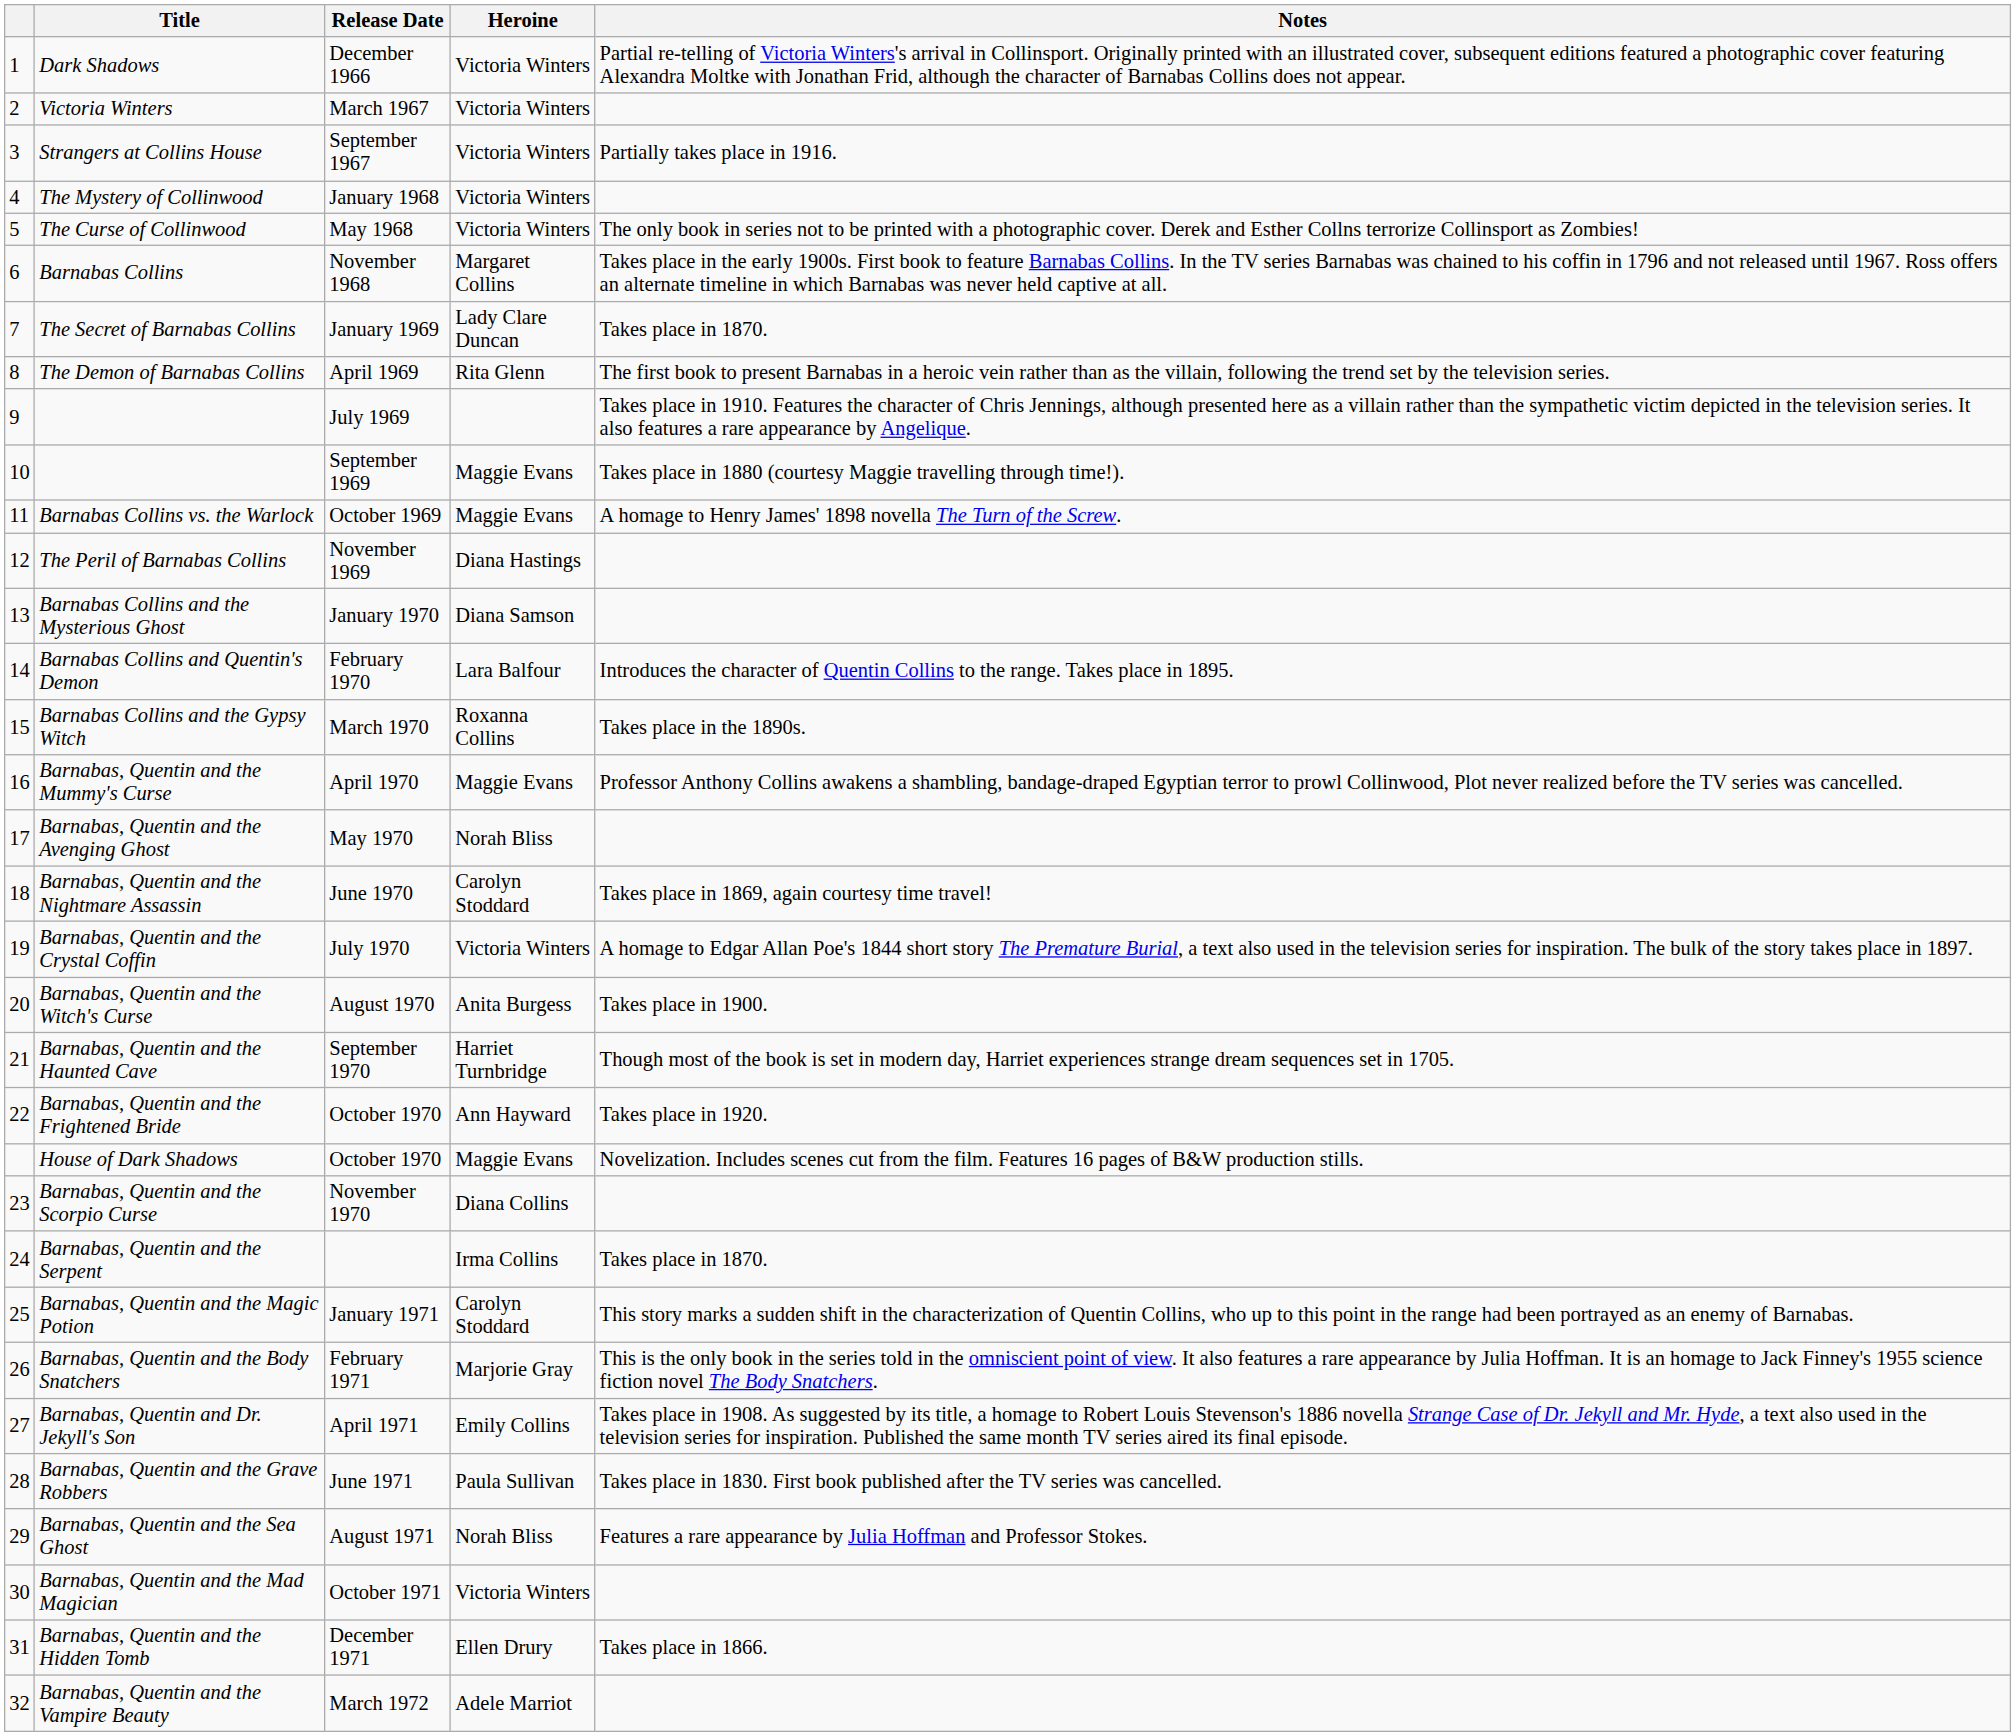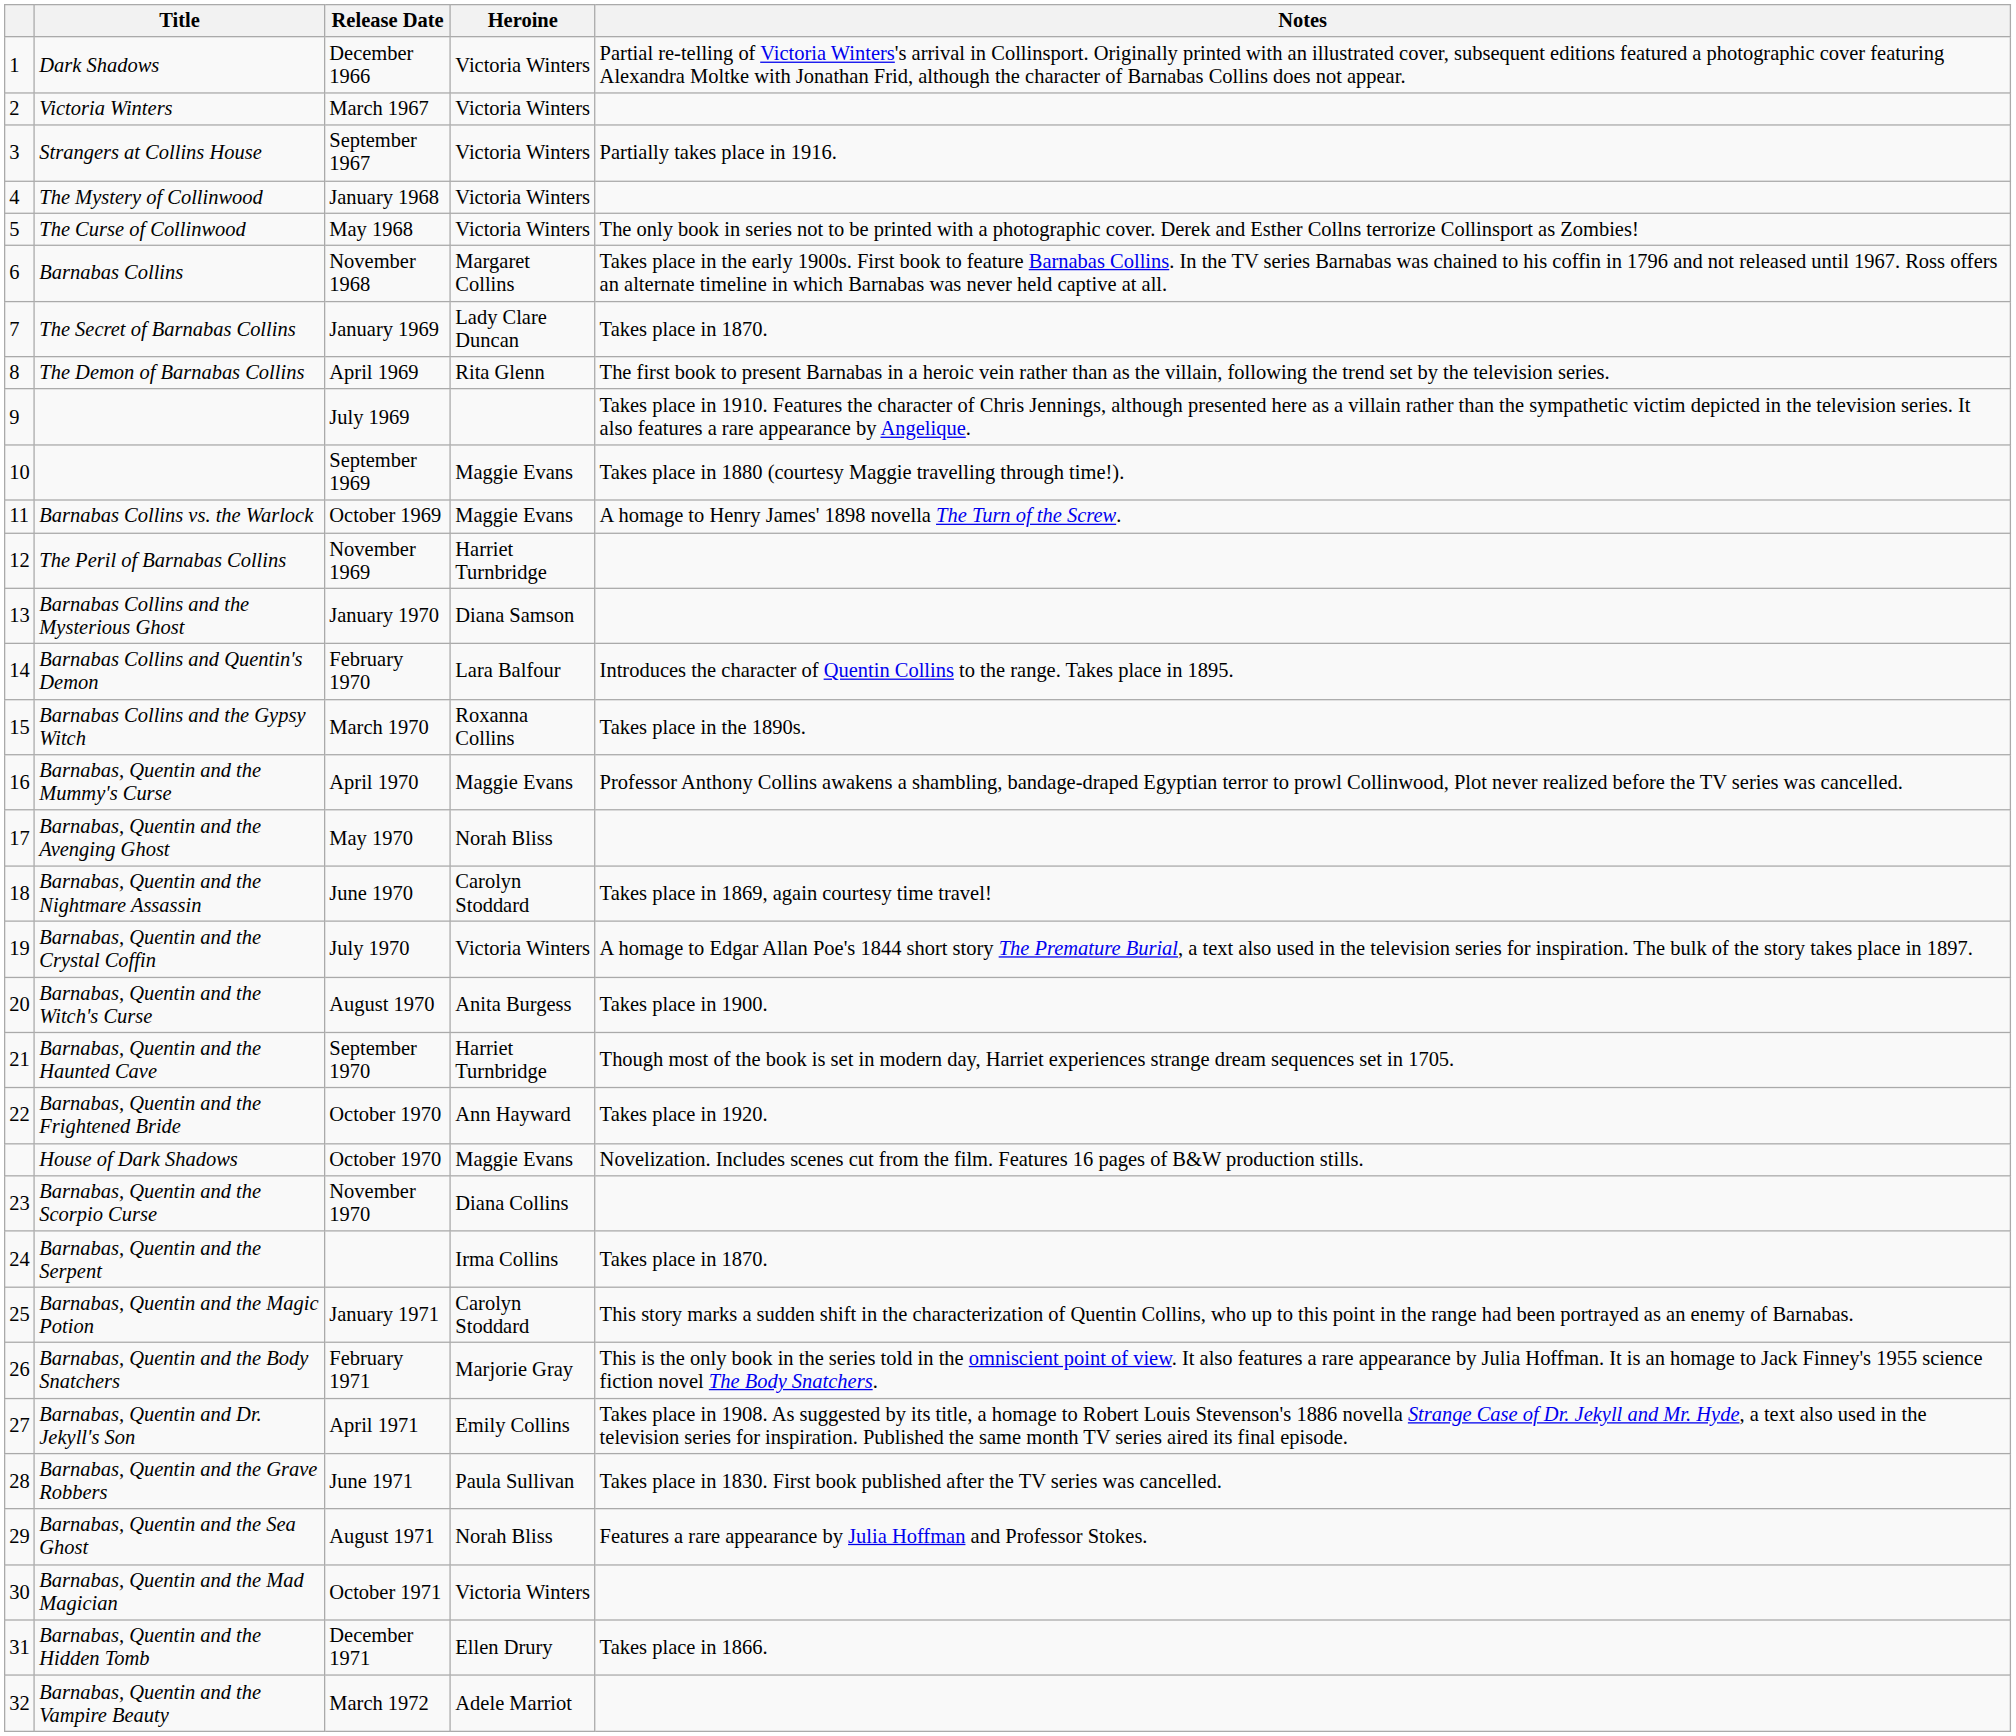The Peril of Barnabas Collins | Heroine: Diana Hastings -> Harriet Turnbridge
